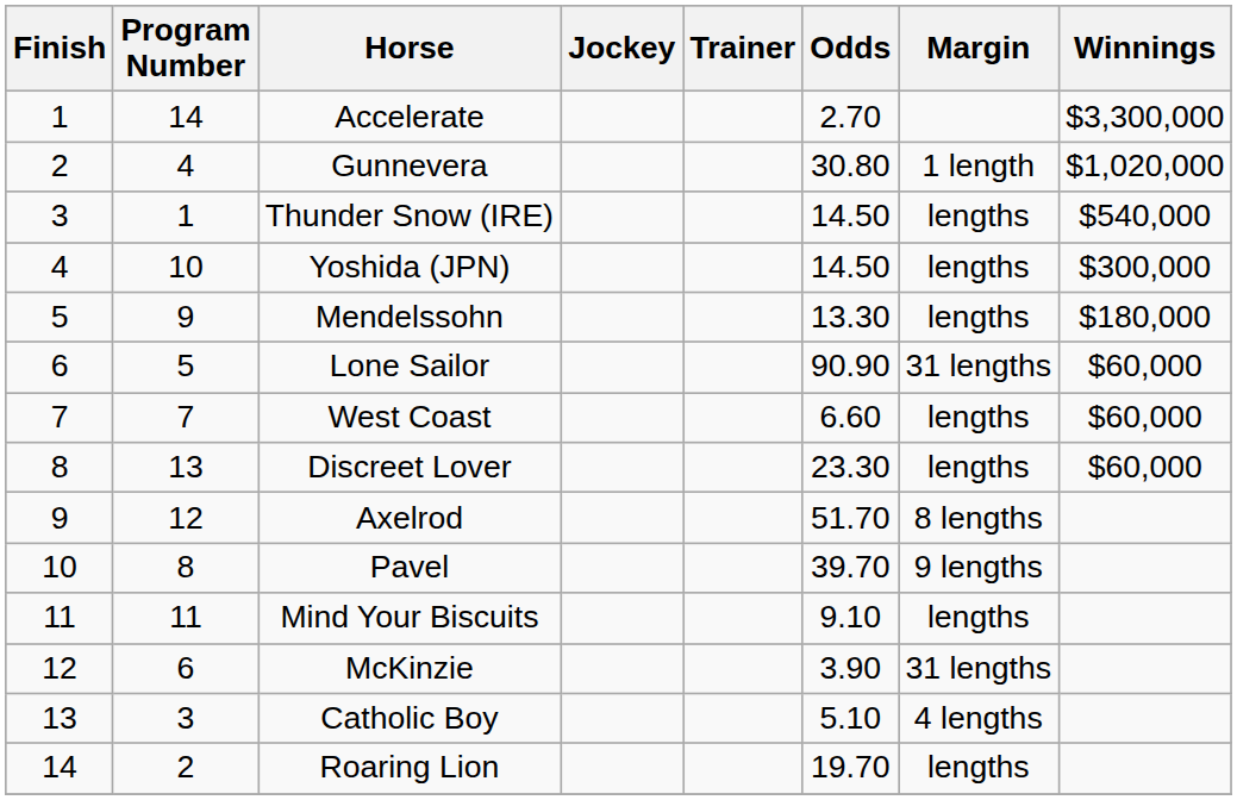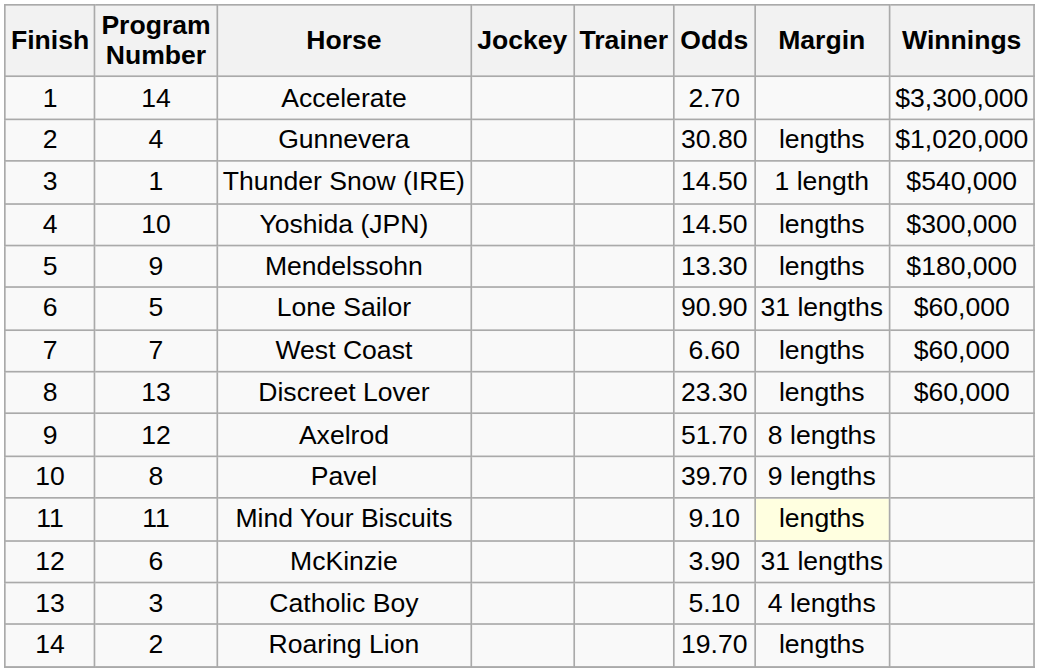Gunnevera | Margin: 1 length -> lengths
Thunder Snow (IRE) | Margin: lengths -> 1 length
Mind Your Biscuits | Margin: no background -> lightyellow background
